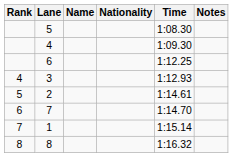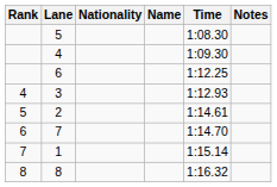columns swapped: Name <-> Nationality
